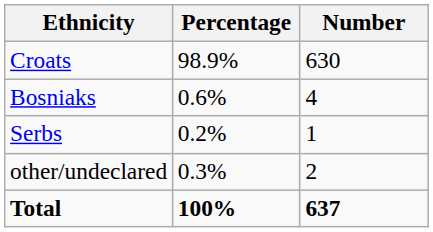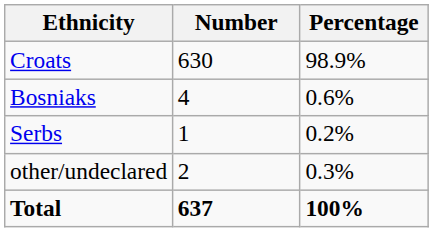columns swapped: Number <-> Percentage
